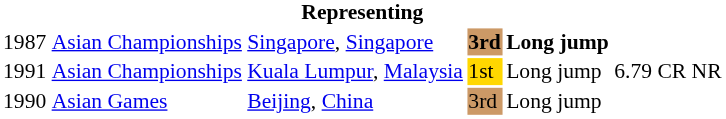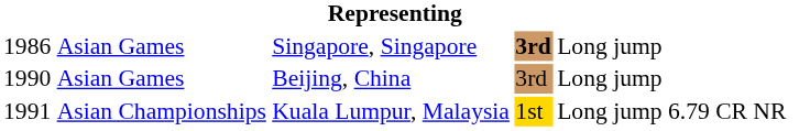Singapore, Singapore | column 1: 1987 -> 1986
Singapore, Singapore | column 2: Asian Championships -> Asian Games
Singapore, Singapore | column 5: bold -> normal
rows swapped: Beijing, China <-> Kuala Lumpur, Malaysia
